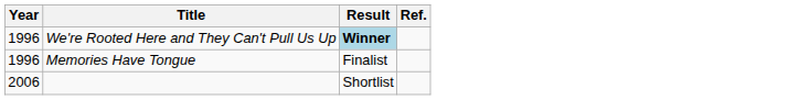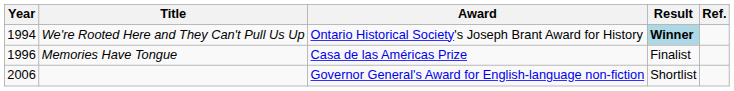+ column: Award | Ontario Historical Society's Joseph Brant Award for History | Casa de las Américas Prize | Governor General's Award for English-language non-fiction
We're Rooted Here and They Can't Pull Us Up | Year: 1996 -> 1994
